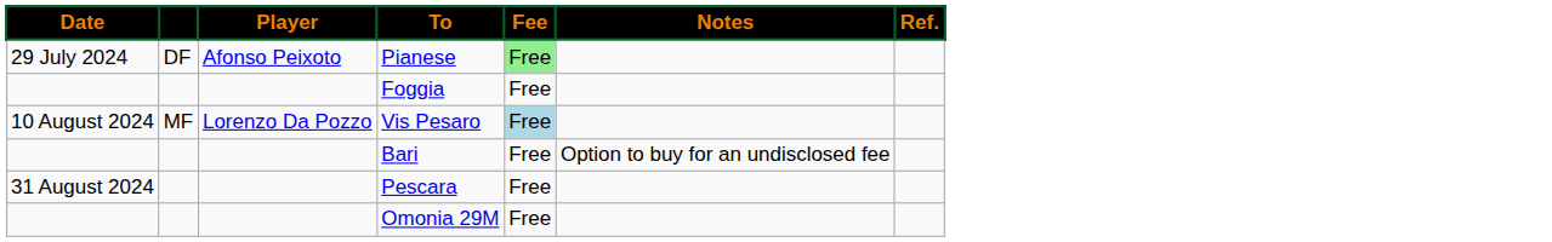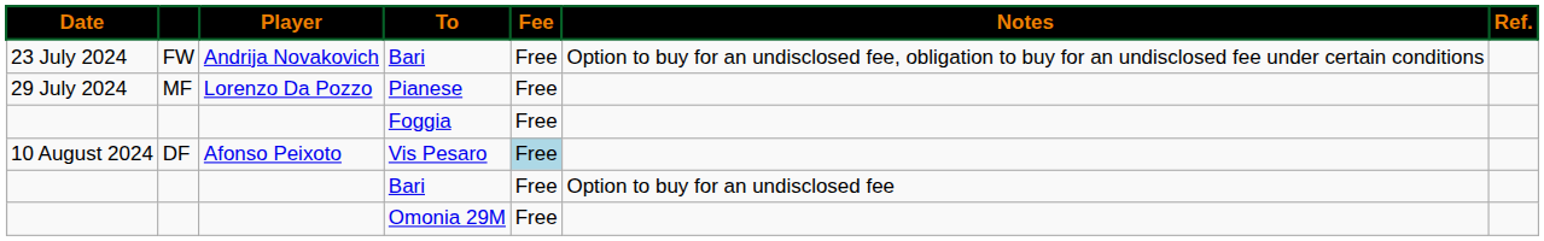+ row: 23 July 2024 | FW | Andrija Novakovich | Bari | Free | Option to buy for an undisclosed fee, obligation to buy for an undisclosed fee under certain conditions
Pianese | column 2: DF -> MF
Pianese | Player: Afonso Peixoto -> Lorenzo Da Pozzo
Pianese | Fee: lightgreen background -> no background
Vis Pesaro | column 2: MF -> DF
Vis Pesaro | Player: Lorenzo Da Pozzo -> Afonso Peixoto
- row: 31 August 2024 | Pescara | Free
